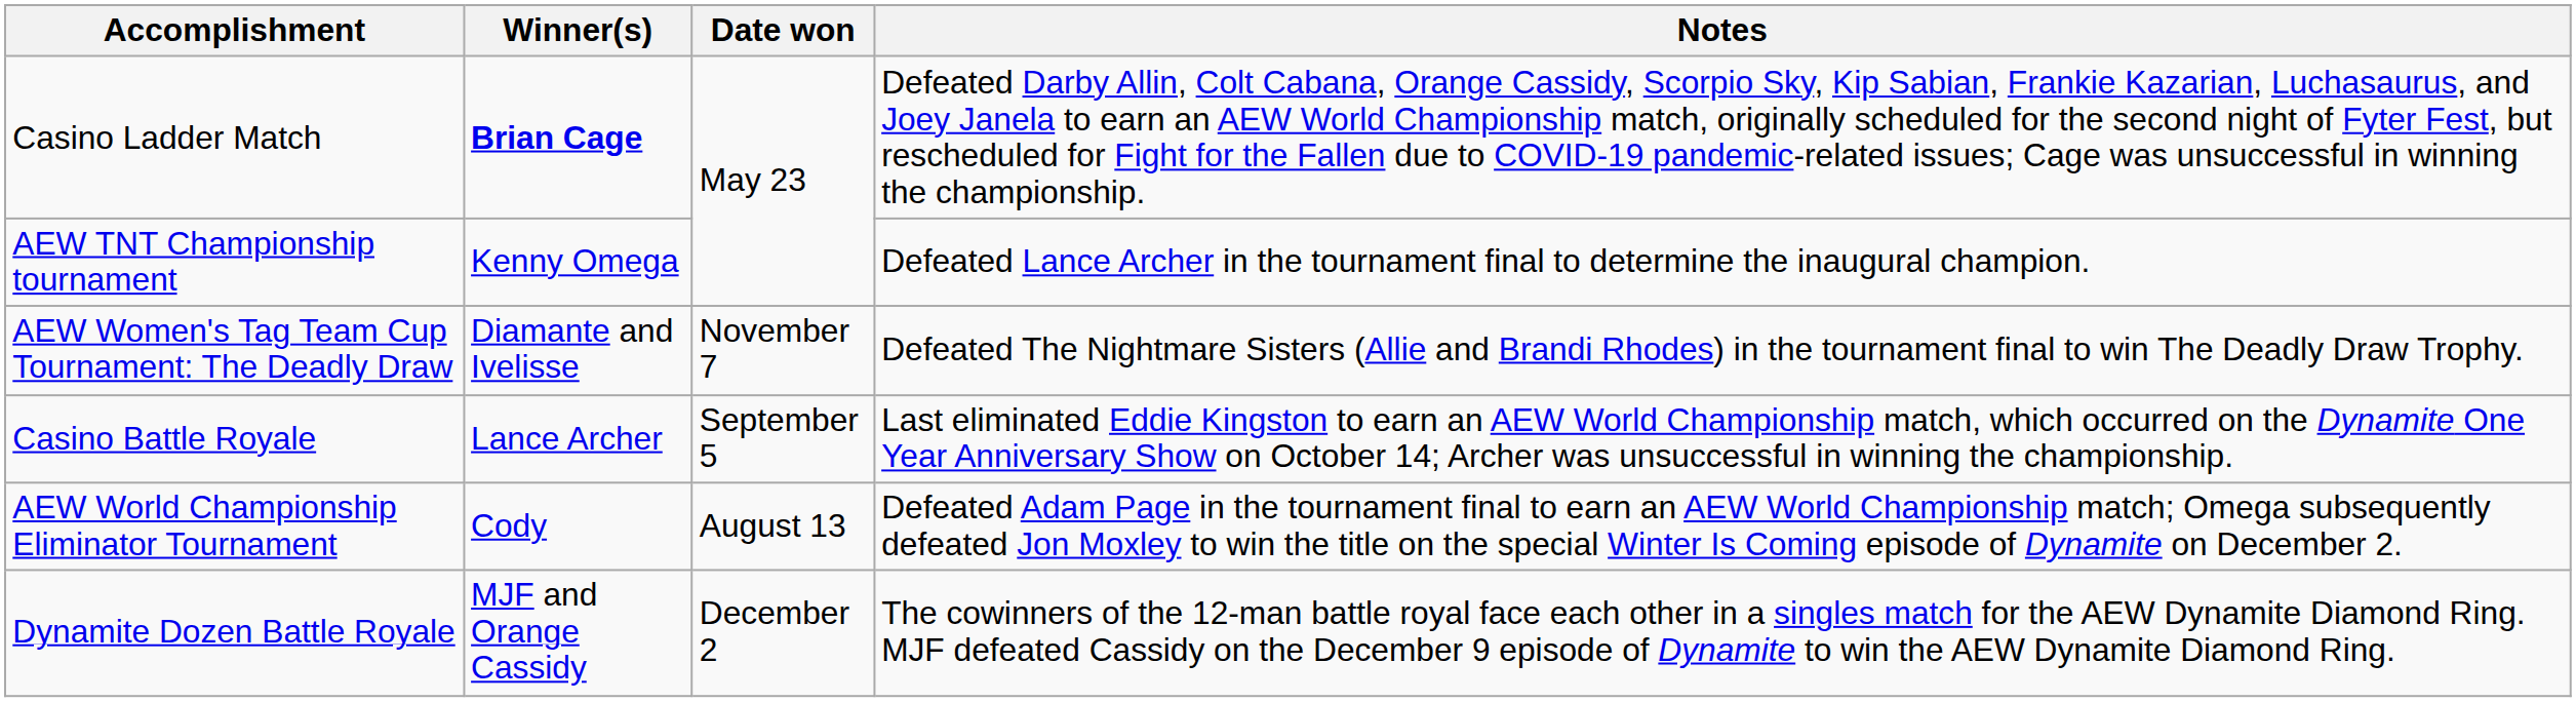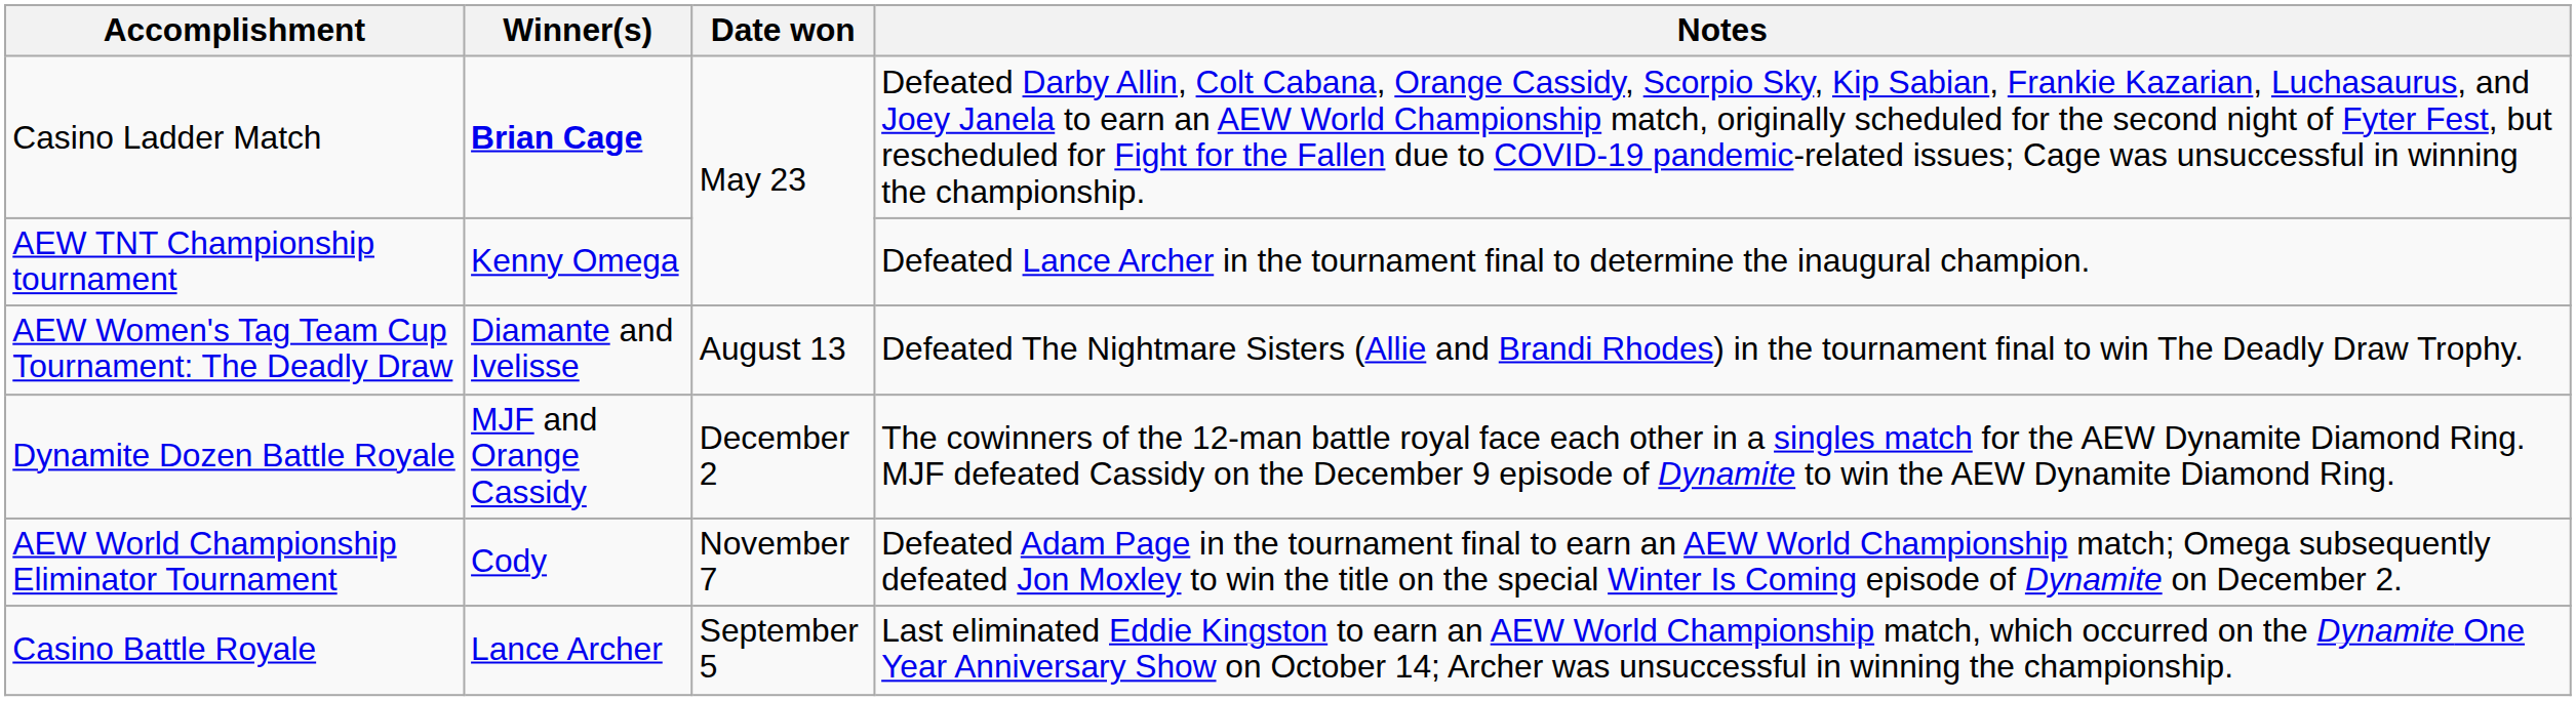AEW Women's Tag Team Cup Tournament: The Deadly Draw | Date won: November 7 -> August 13
rows swapped: Casino Battle Royale <-> Dynamite Dozen Battle Royale
AEW World Championship Eliminator Tournament | Date won: August 13 -> November 7
